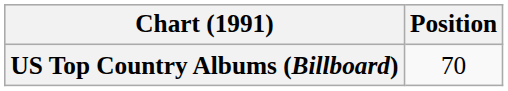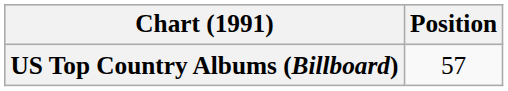US Top Country Albums (Billboard) | Position: 70 -> 57
